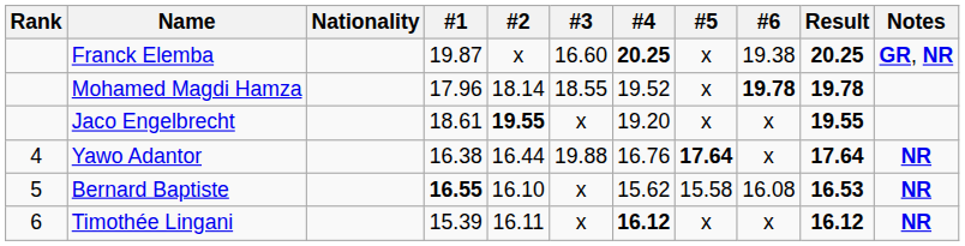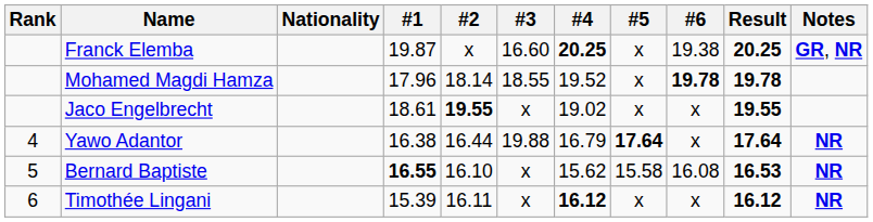Jaco Engelbrecht | #4: 19.20 -> 19.02
Yawo Adantor | #4: 16.76 -> 16.79
